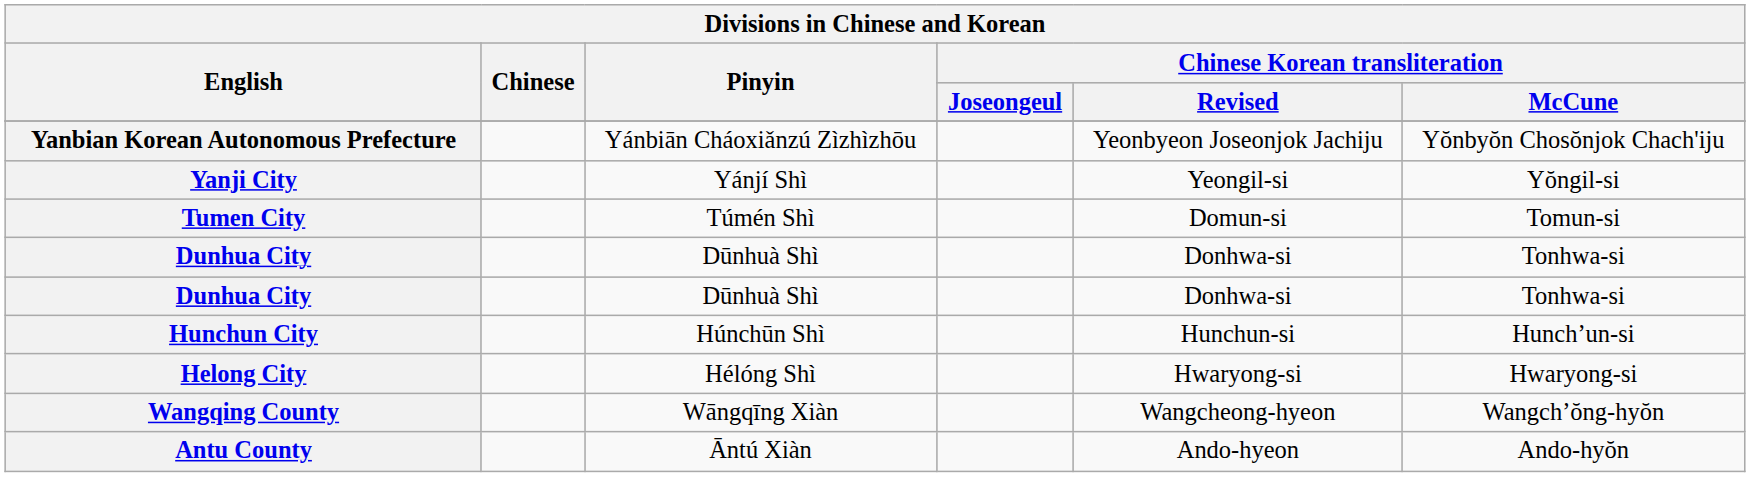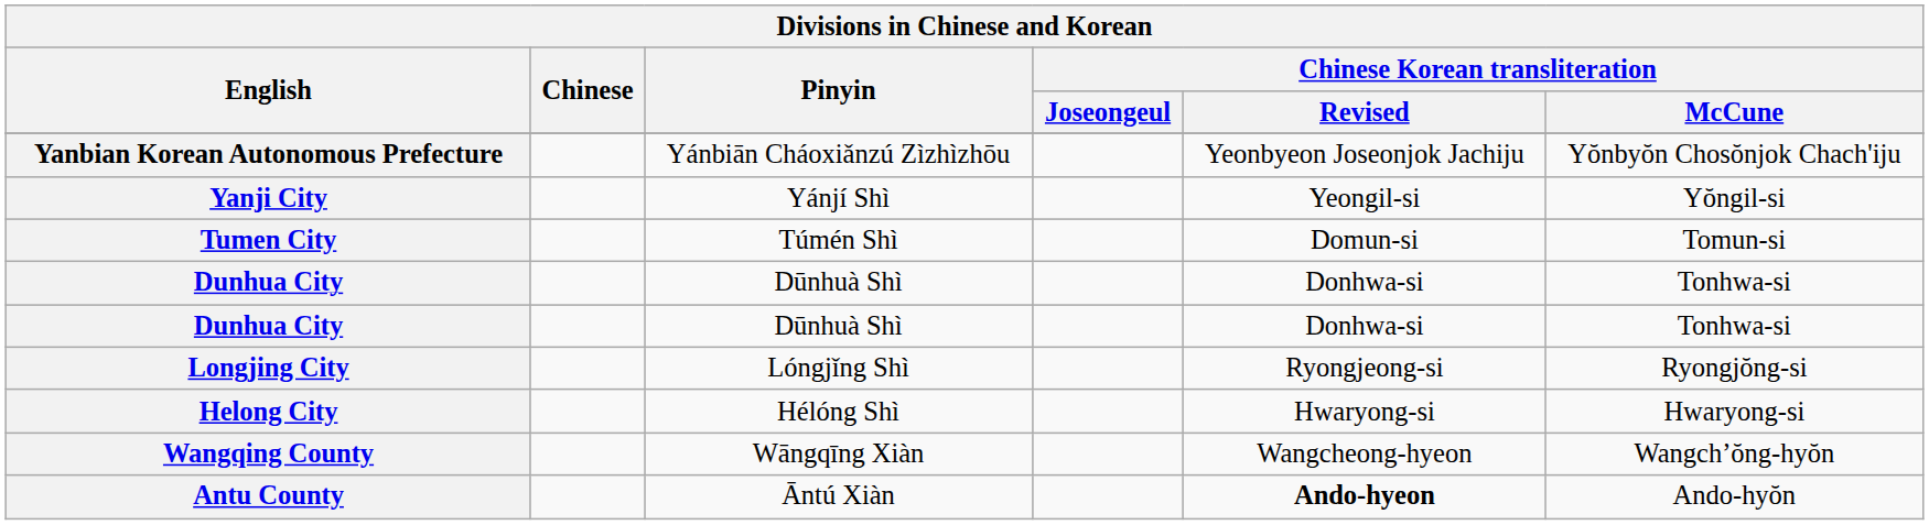- row: Hunchun City | Húnchūn Shì | Hunchun-si | Hunch’un-si
+ row: Longjing City | Lóngjǐng Shì | Ryongjeong-si | Ryongjŏng-si
Antu County | Chinese Korean transliteration / Revised: normal -> bold
